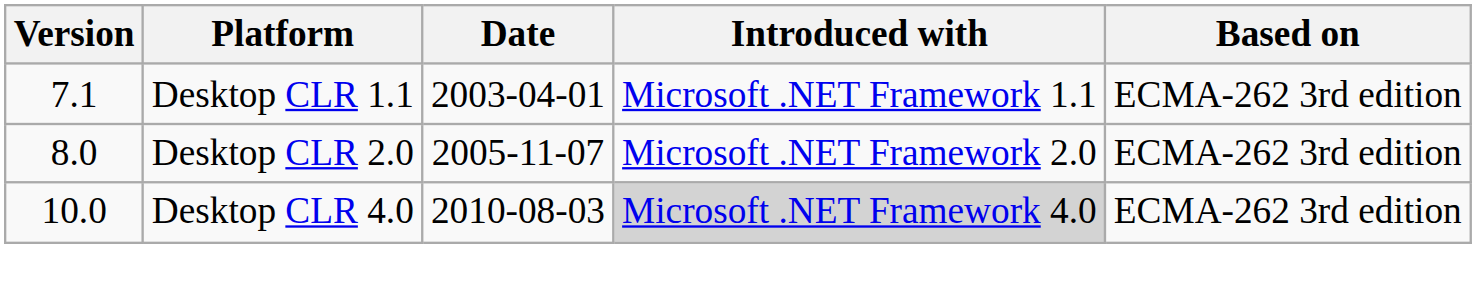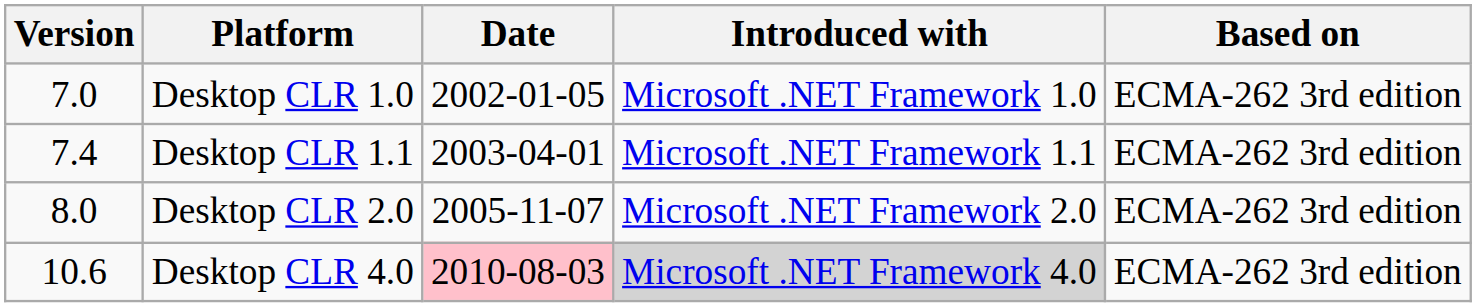+ row: 7.0 | Desktop CLR 1.0 | 2002-01-05 | Microsoft .NET Framework 1.0 | ECMA-262 3rd edition
Desktop CLR 1.1 | Version: 7.1 -> 7.4
Desktop CLR 4.0 | Version: 10.0 -> 10.6
Desktop CLR 4.0 | Date: no background -> pink background
